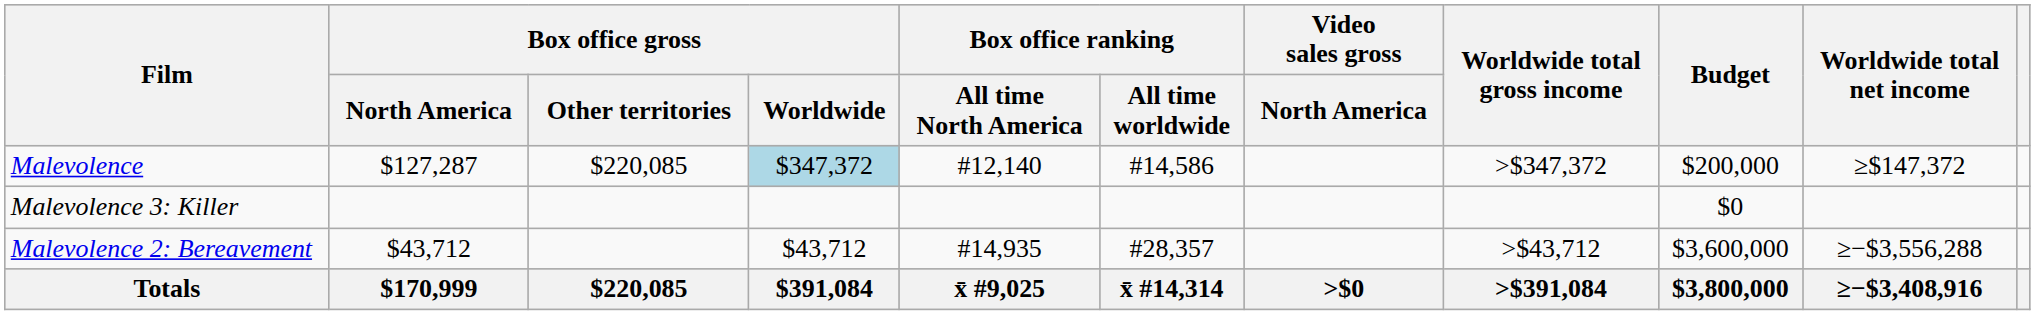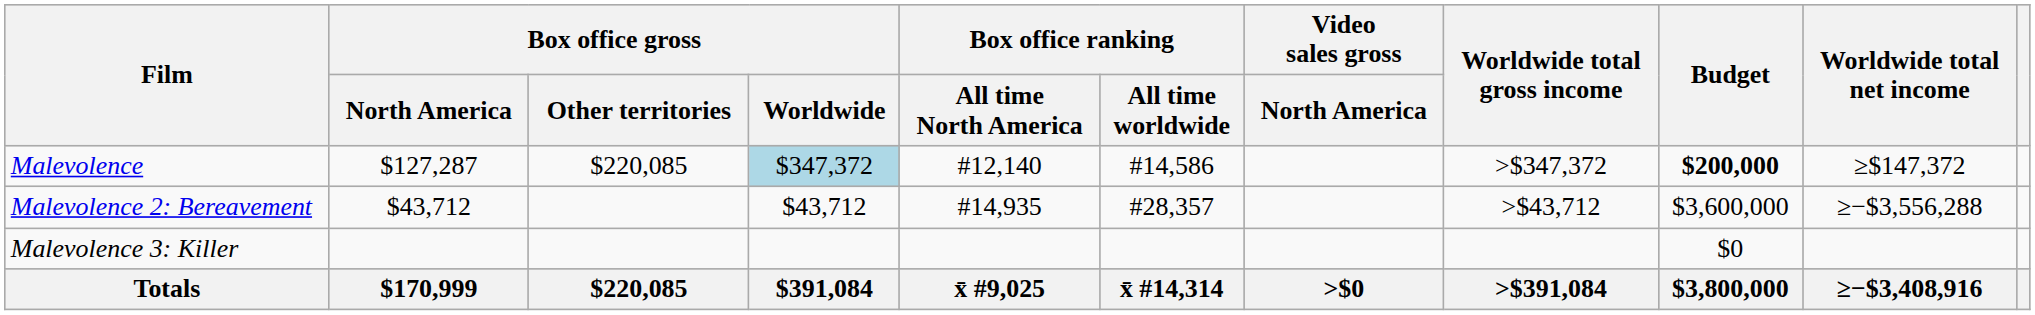Malevolence | Budget: normal -> bold
rows swapped: Malevolence 2: Bereavement <-> Malevolence 3: Killer
